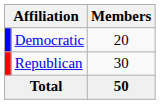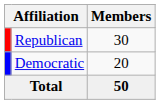rows swapped: Democratic <-> Republican
